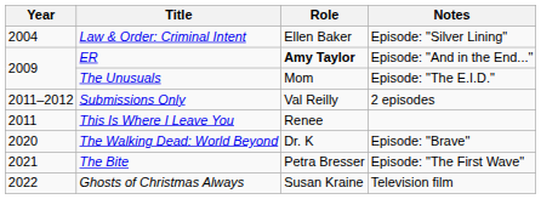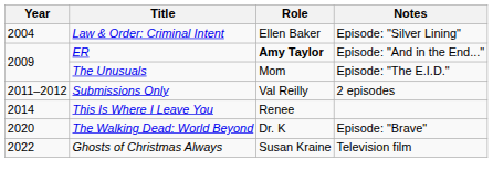This Is Where I Leave You | Year: 2011 -> 2014
- row: 2021 | The Bite | Petra Bresser | Episode: "The First Wave"
